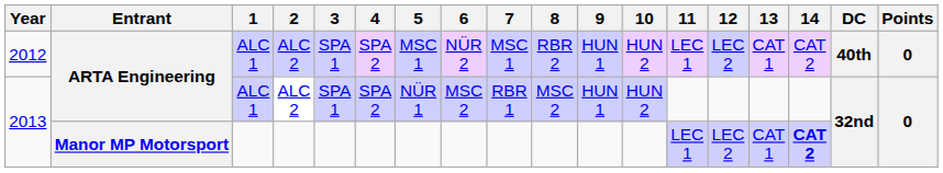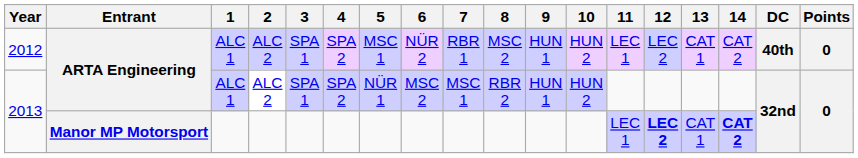2012 | 7: MSC 1 -> RBR 1
2012 | 8: RBR 2 -> MSC 2
2013 / ARTA Engineering | 7: RBR 1 -> MSC 1
2013 / ARTA Engineering | 8: MSC 2 -> RBR 2
2013 / Manor MP Motorsport | 12: normal -> bold
